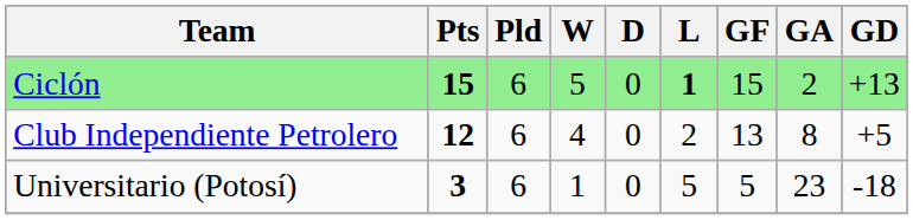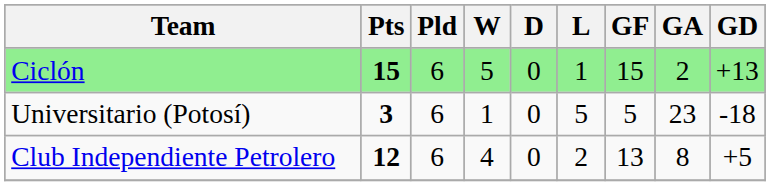Ciclón | L: bold -> normal
rows swapped: Club Independiente Petrolero <-> Universitario (Potosí)
